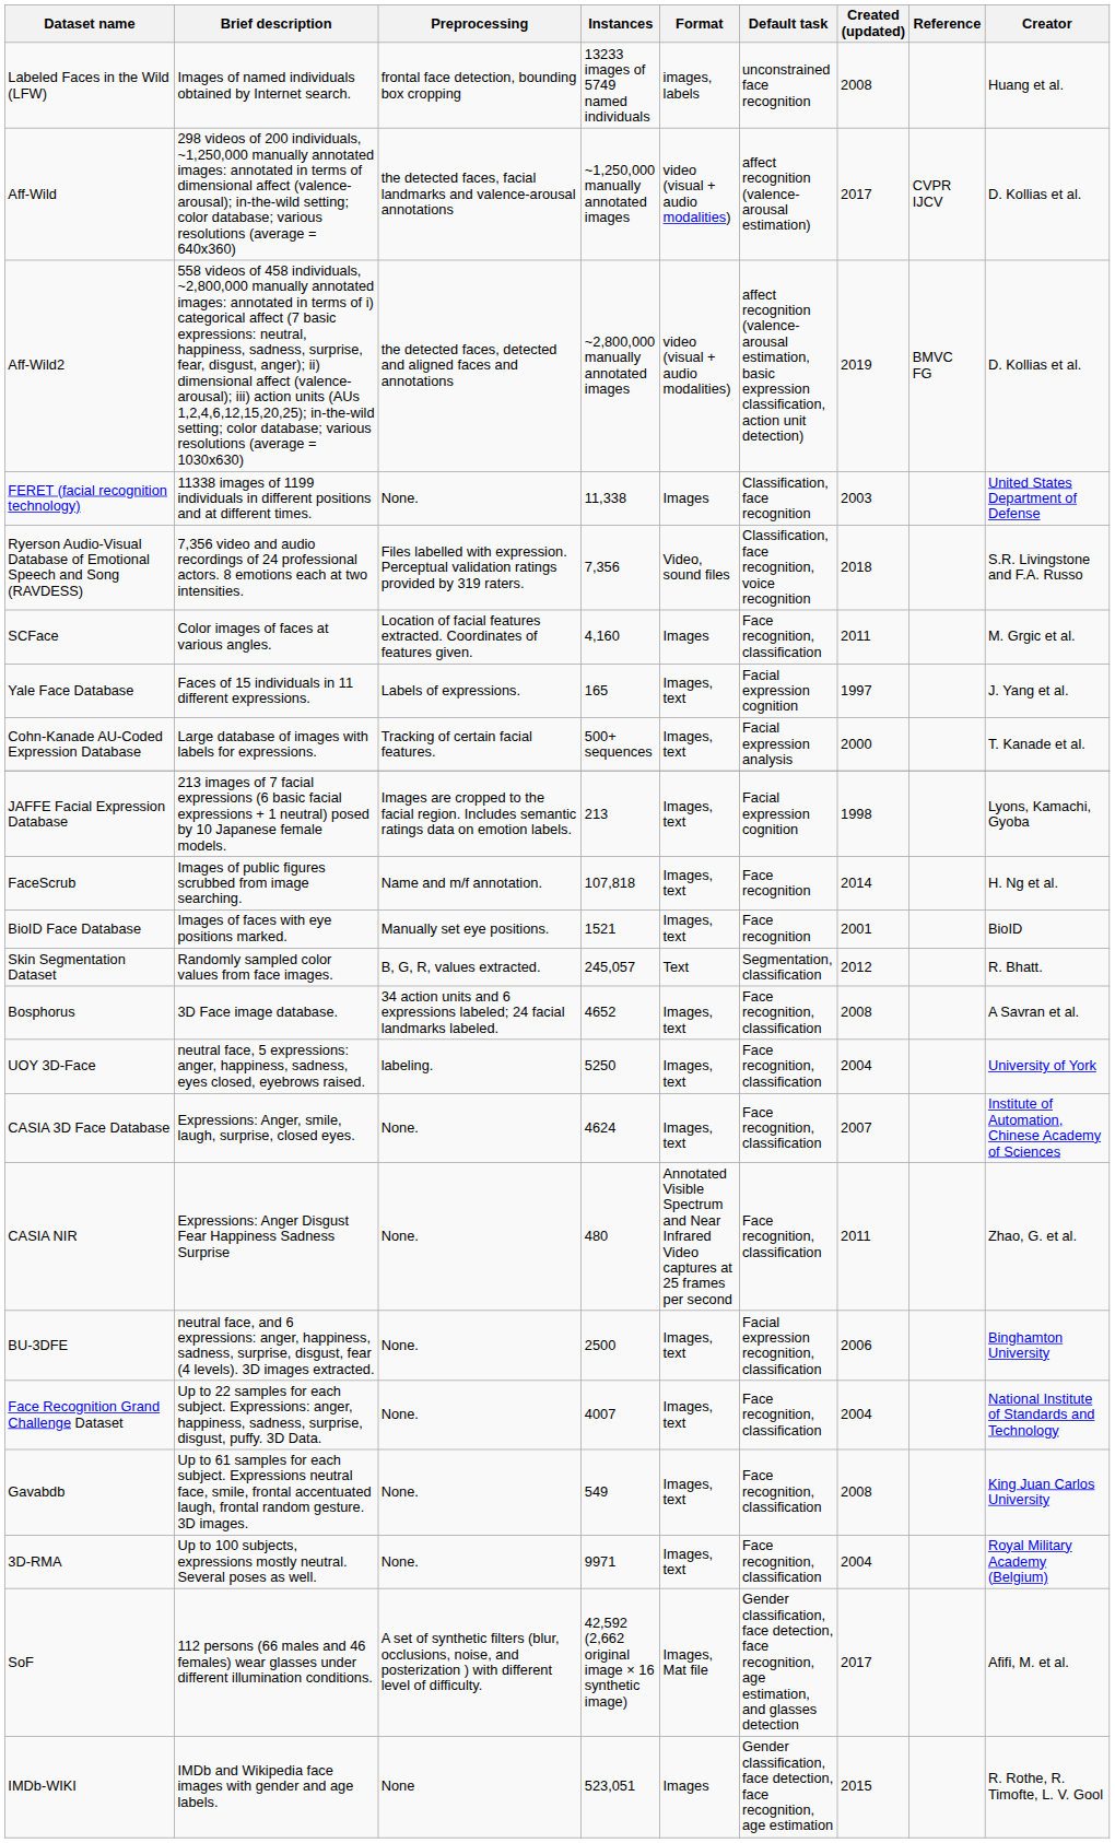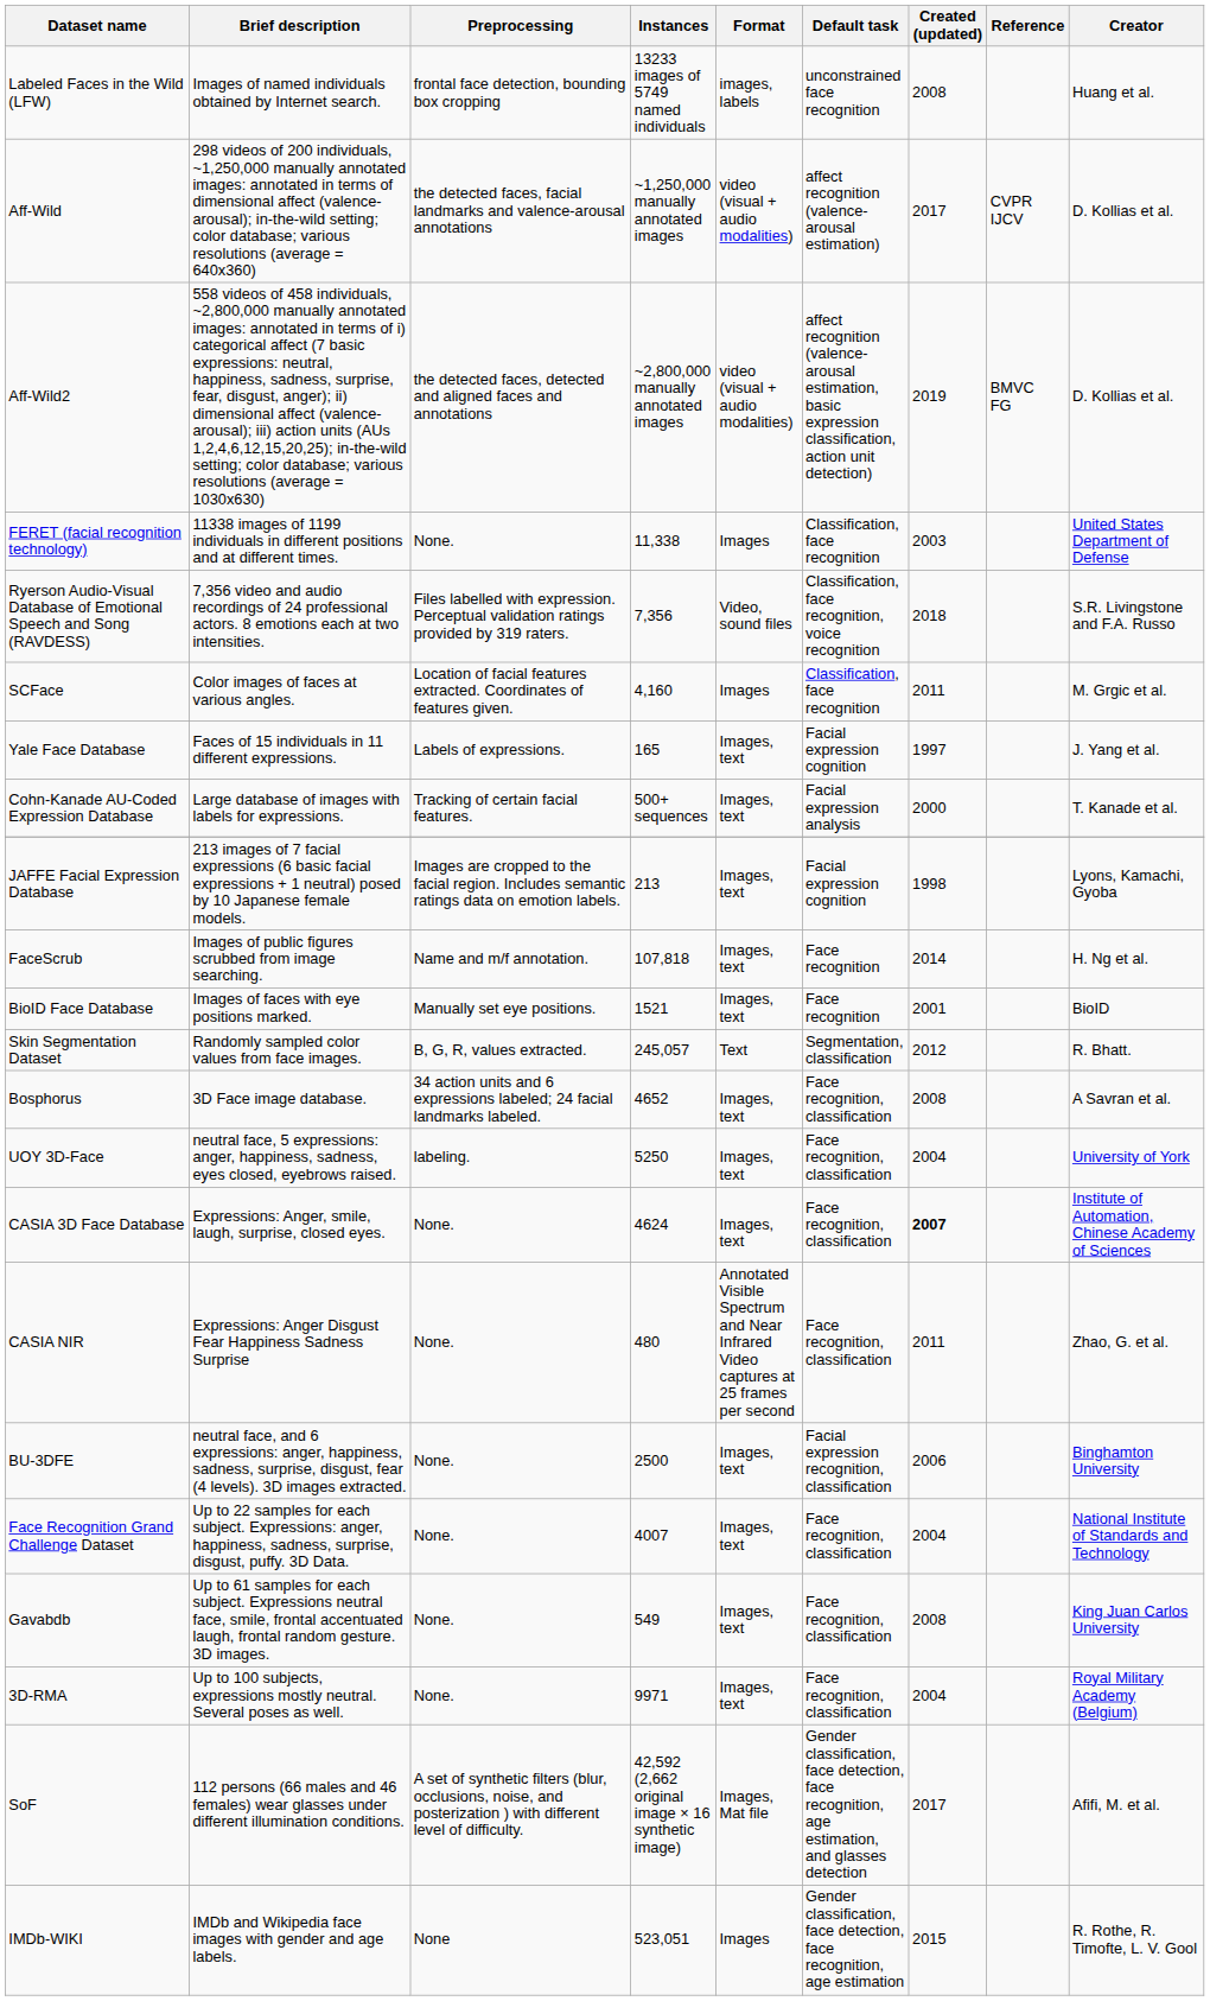SCFace | Default task: Face recognition, classification -> Classification, face recognition
CASIA 3D Face Database | Created (updated): normal -> bold
